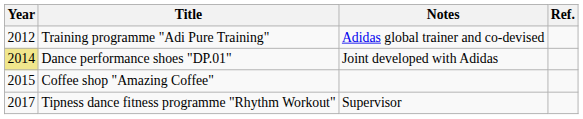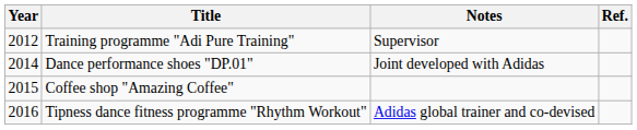Training programme "Adi Pure Training" | Notes: Adidas global trainer and co-devised -> Supervisor
Dance performance shoes "DP.01" | Year: khaki background -> no background
Tipness dance fitness programme "Rhythm Workout" | Year: 2017 -> 2016
Tipness dance fitness programme "Rhythm Workout" | Notes: Supervisor -> Adidas global trainer and co-devised
